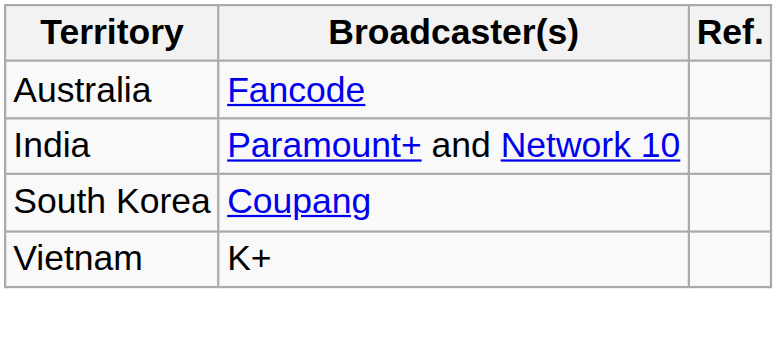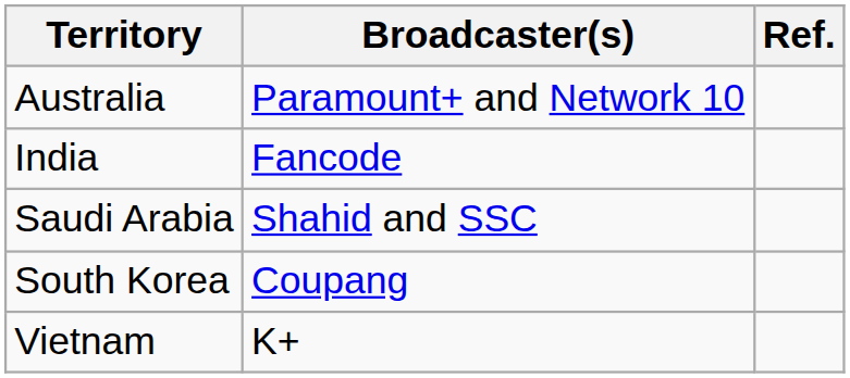Australia | Broadcaster(s): Fancode -> Paramount+ and Network 10
India | Broadcaster(s): Paramount+ and Network 10 -> Fancode
+ row: Saudi Arabia | Shahid and SSC
